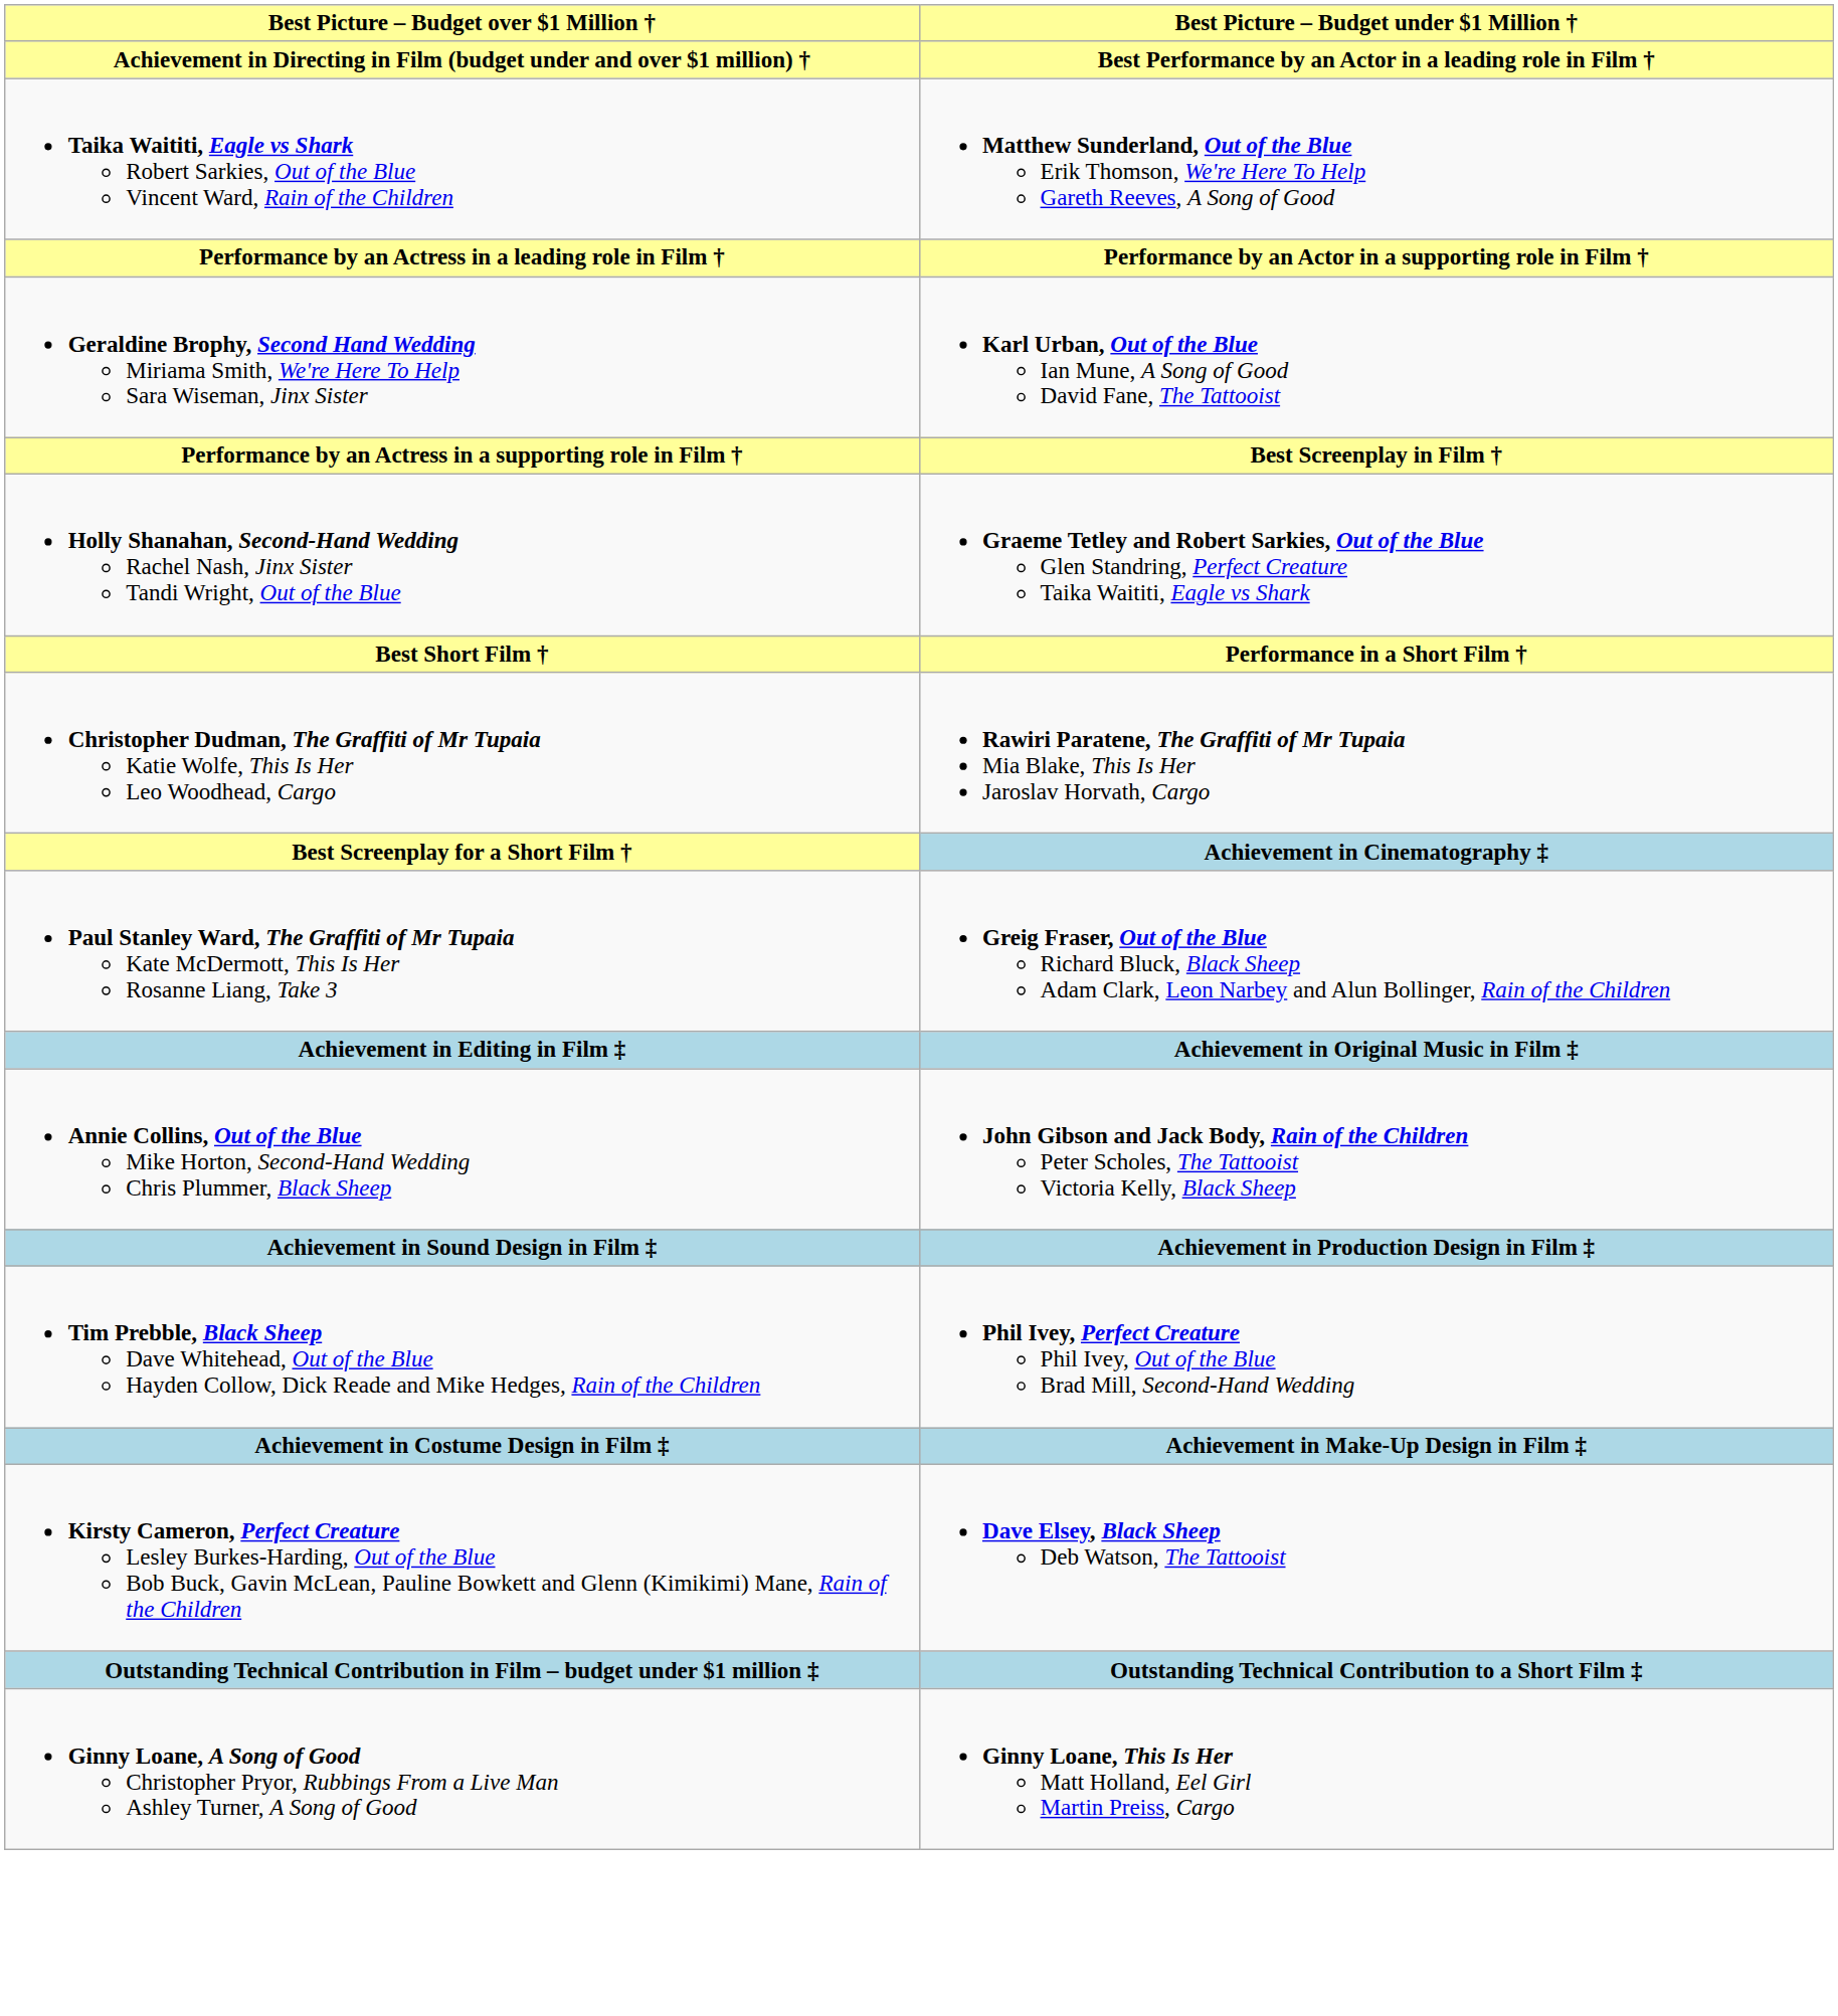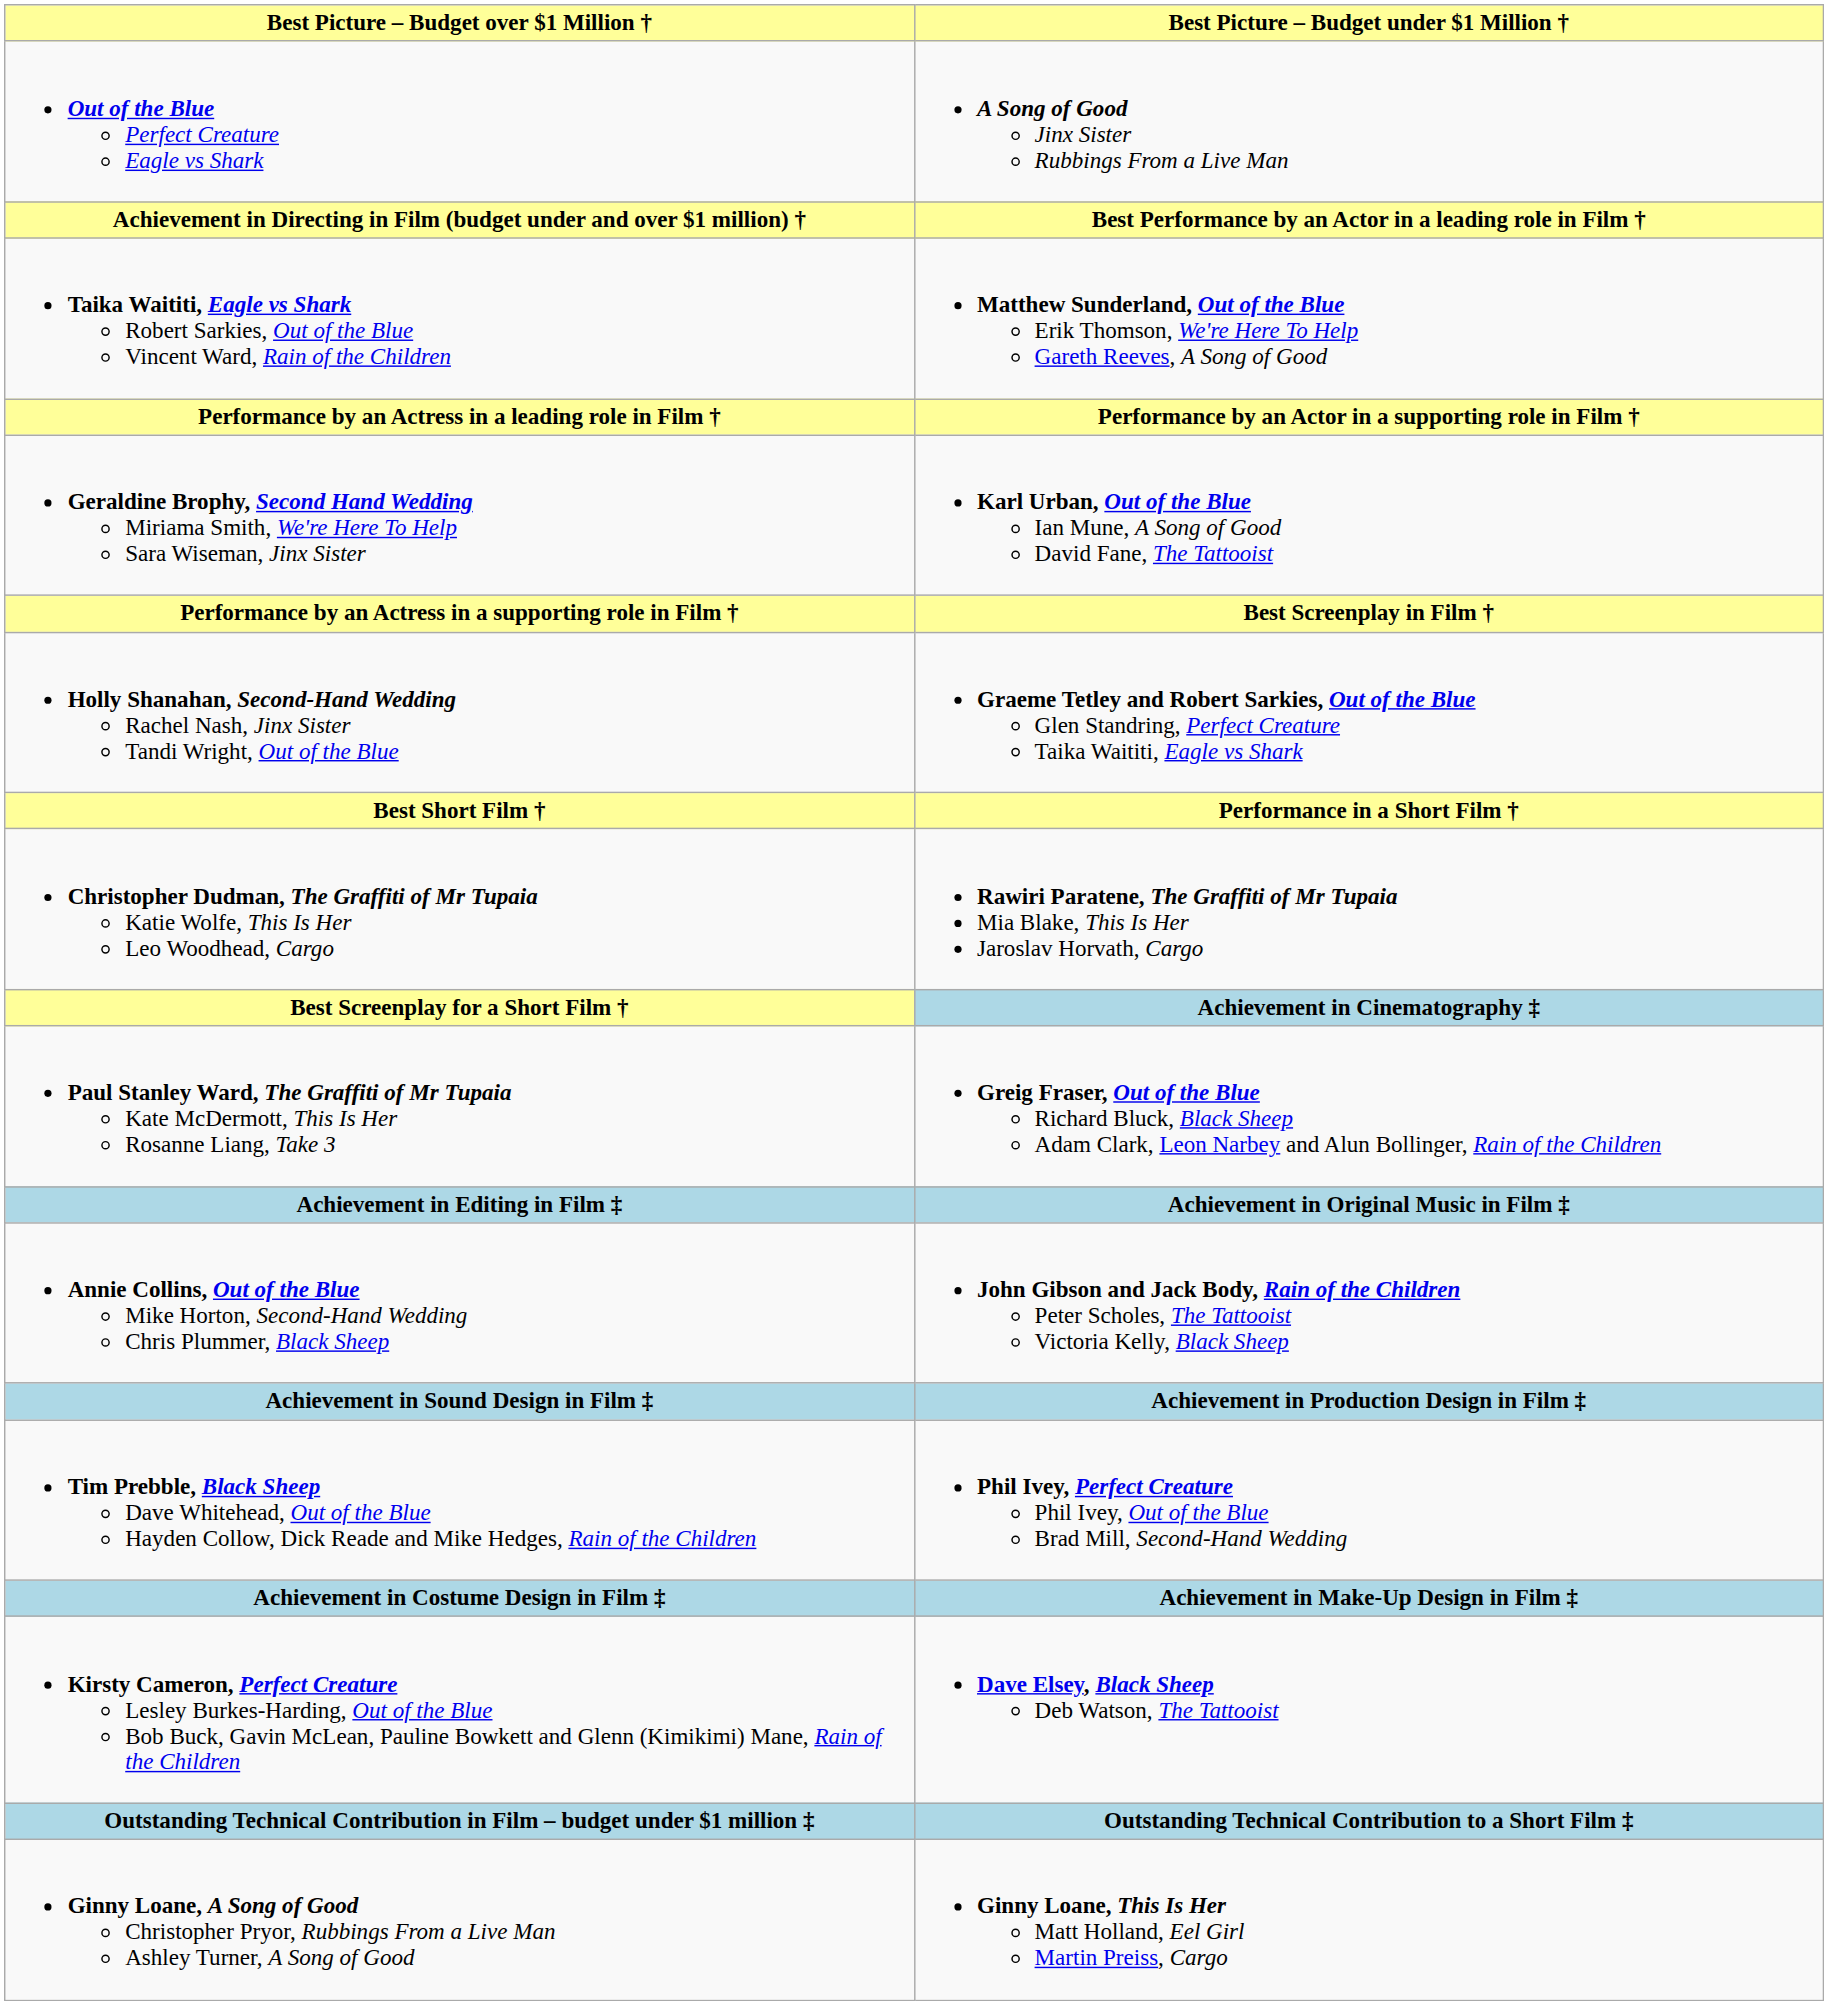+ row: Out of the Blue Perfect Creature Eagle vs Shark | A Song of Good Jinx Sister Rubbings From a Live Man
